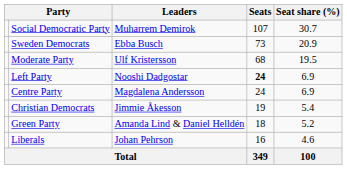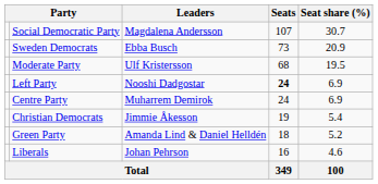Social Democratic Party | Leaders: Muharrem Demirok -> Magdalena Andersson
Centre Party | Leaders: Magdalena Andersson -> Muharrem Demirok
